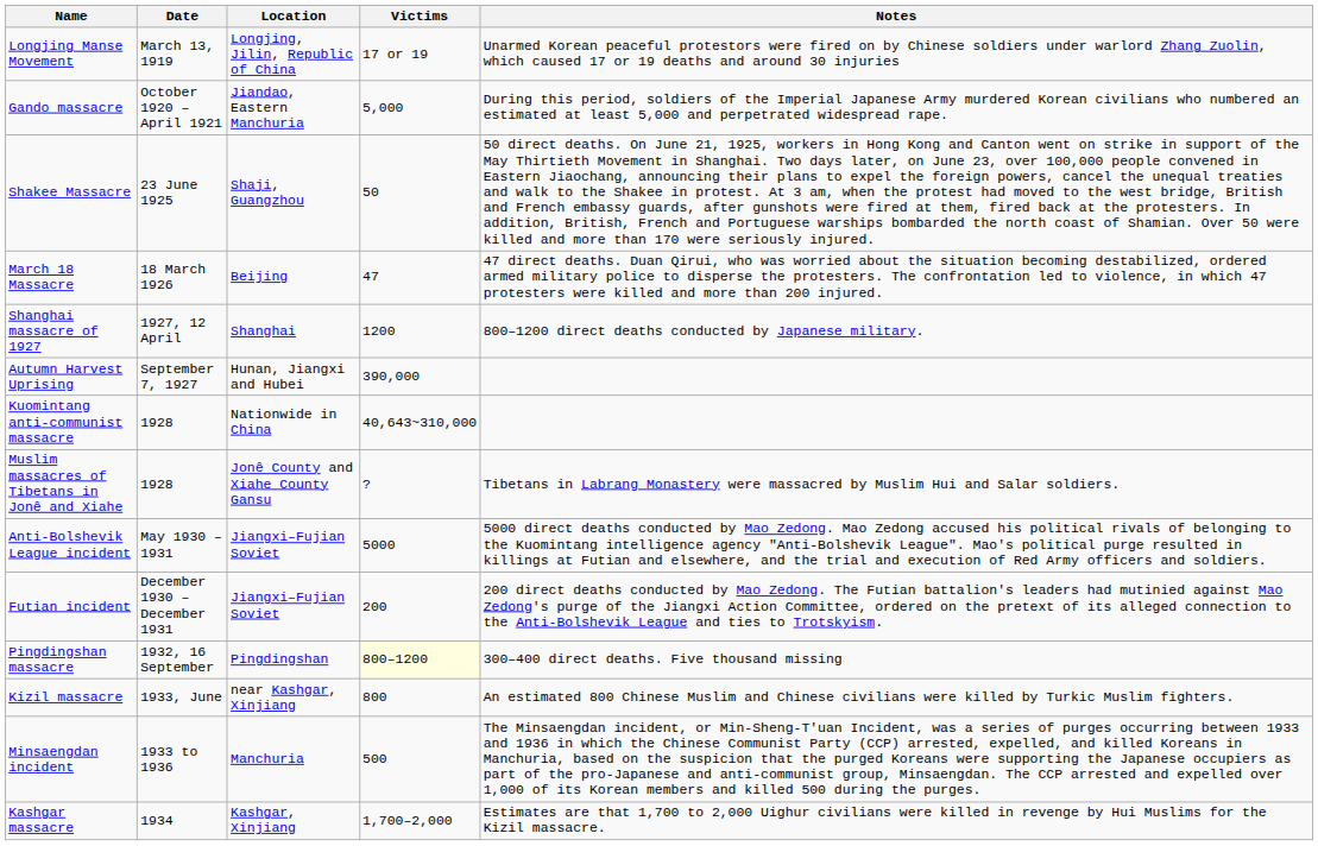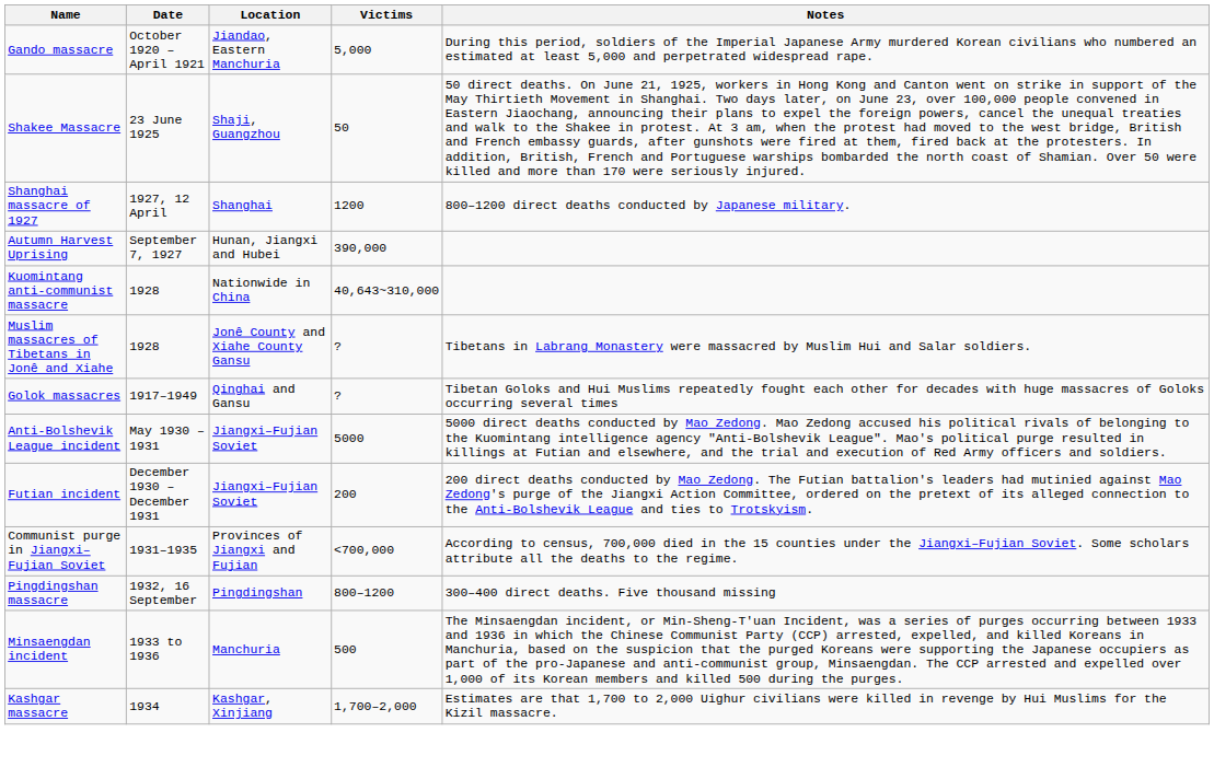- row: Longjing Manse Movement | March 13, 1919 | Longjing, Jilin, Republic of China | 17 or 19 | Unarmed Korean peaceful protestors were fired on by Chinese soldiers under warlord Zhang Zuolin, which caused 17 or 19 deaths and around 30 injuries
- row: March 18 Massacre | 18 March 1926 | Beijing | 47 | 47 direct deaths. Duan Qirui, who was worried about the situation becoming destabilized, ordered armed military police to disperse the protesters. The confrontation led to violence, in which 47 protesters were killed and more than 200 injured.
+ row: Golok massacres | 1917–1949 | Qinghai and Gansu | ? | Tibetan Goloks and Hui Muslims repeatedly fought each other for decades with huge massacres of Goloks occurring several times
+ row: Communist purge in Jiangxi–Fujian Soviet | 1931–1935 | Provinces of Jiangxi and Fujian | <700,000 | According to census, 700,000 died in the 15 counties under the Jiangxi–Fujian Soviet. Some scholars attribute all the deaths to the regime.
Pingdingshan massacre | Victims: lightyellow background -> no background
- row: Kizil massacre | 1933, June | near Kashgar, Xinjiang | 800 | An estimated 800 Chinese Muslim and Chinese civilians were killed by Turkic Muslim fighters.
